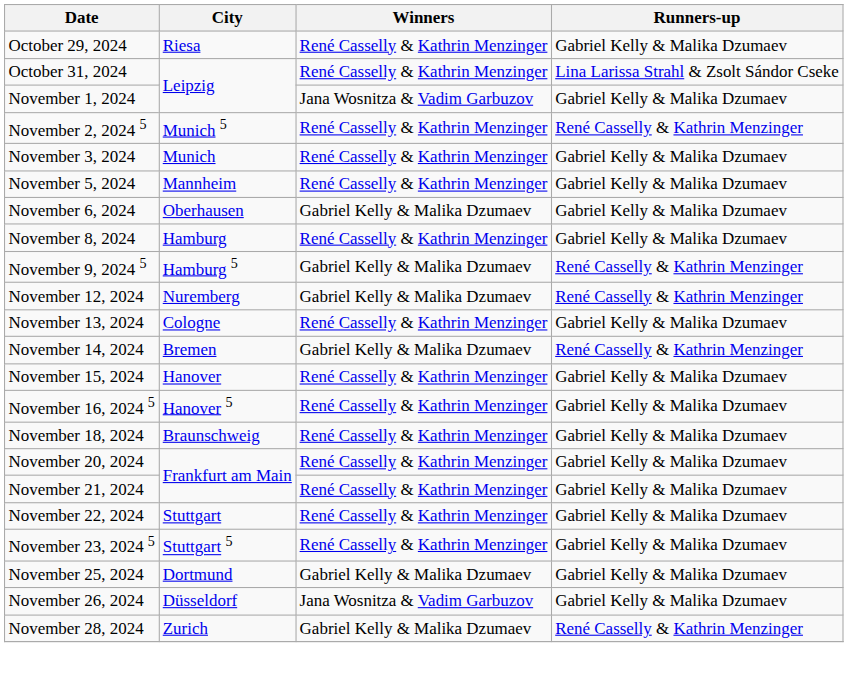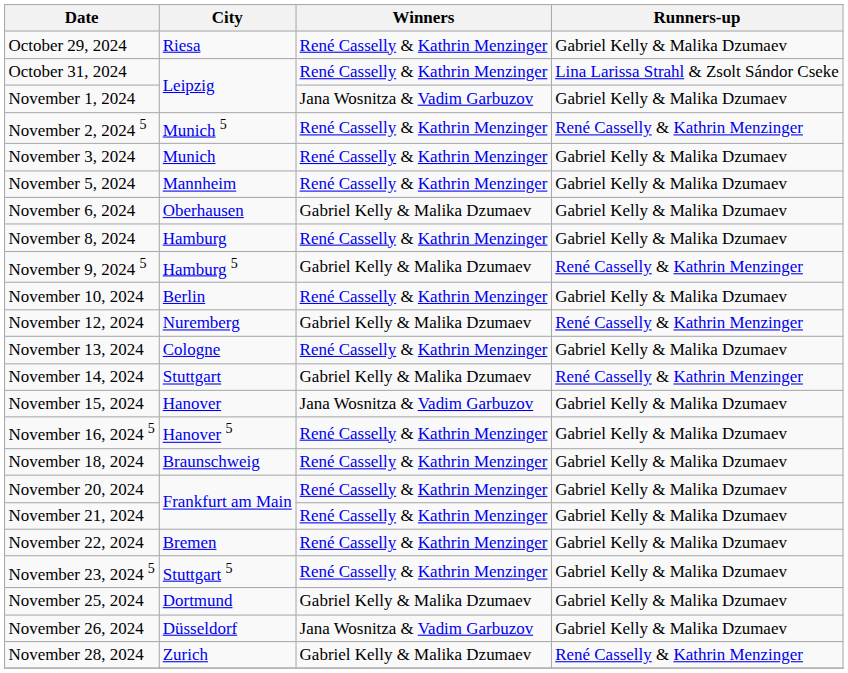+ row: November 10, 2024 | Berlin | René Casselly & Kathrin Menzinger | Gabriel Kelly & Malika Dzumaev
November 14, 2024 | City: Bremen -> Stuttgart
November 15, 2024 | Winners: René Casselly & Kathrin Menzinger -> Jana Wosnitza & Vadim Garbuzov
November 22, 2024 | City: Stuttgart -> Bremen
